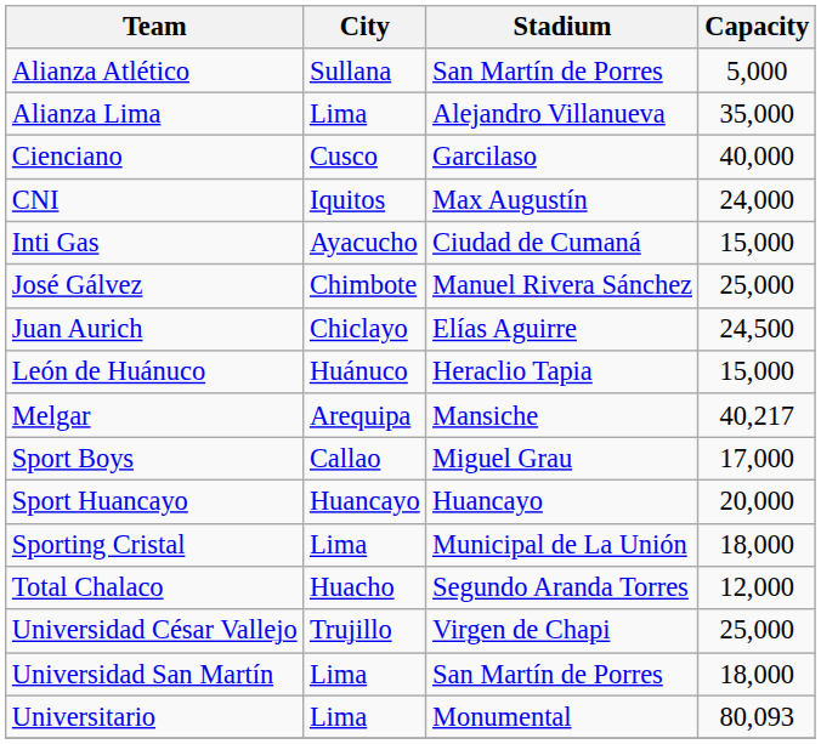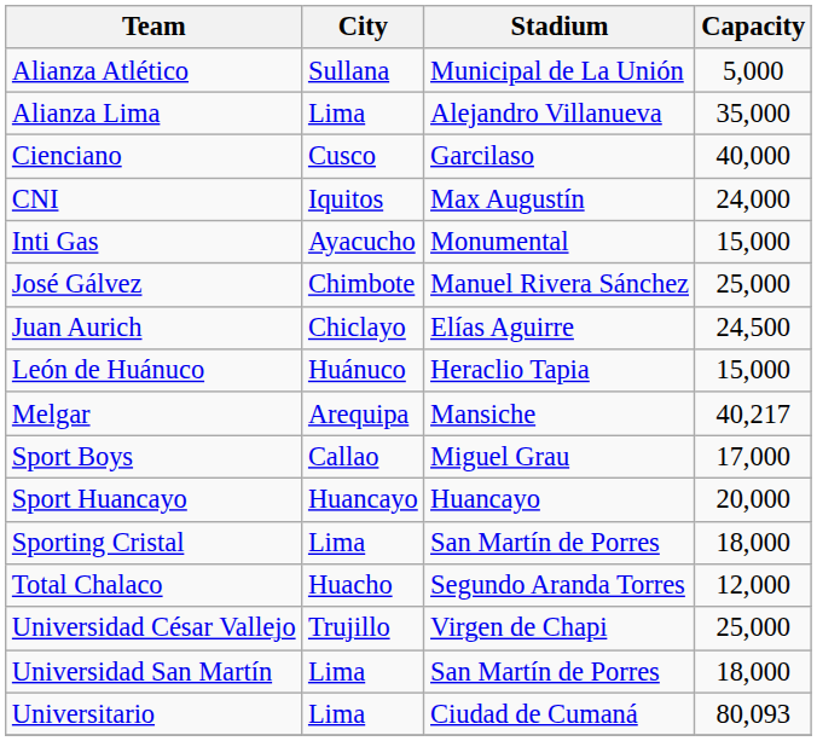Alianza Atlético | Stadium: San Martín de Porres -> Municipal de La Unión
Inti Gas | Stadium: Ciudad de Cumaná -> Monumental
Sporting Cristal | Stadium: Municipal de La Unión -> San Martín de Porres
Universitario | Stadium: Monumental -> Ciudad de Cumaná
